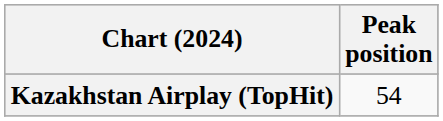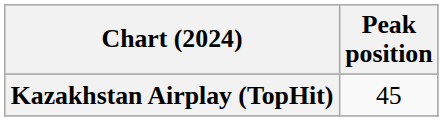Kazakhstan Airplay (TopHit) | Peak position: 54 -> 45
